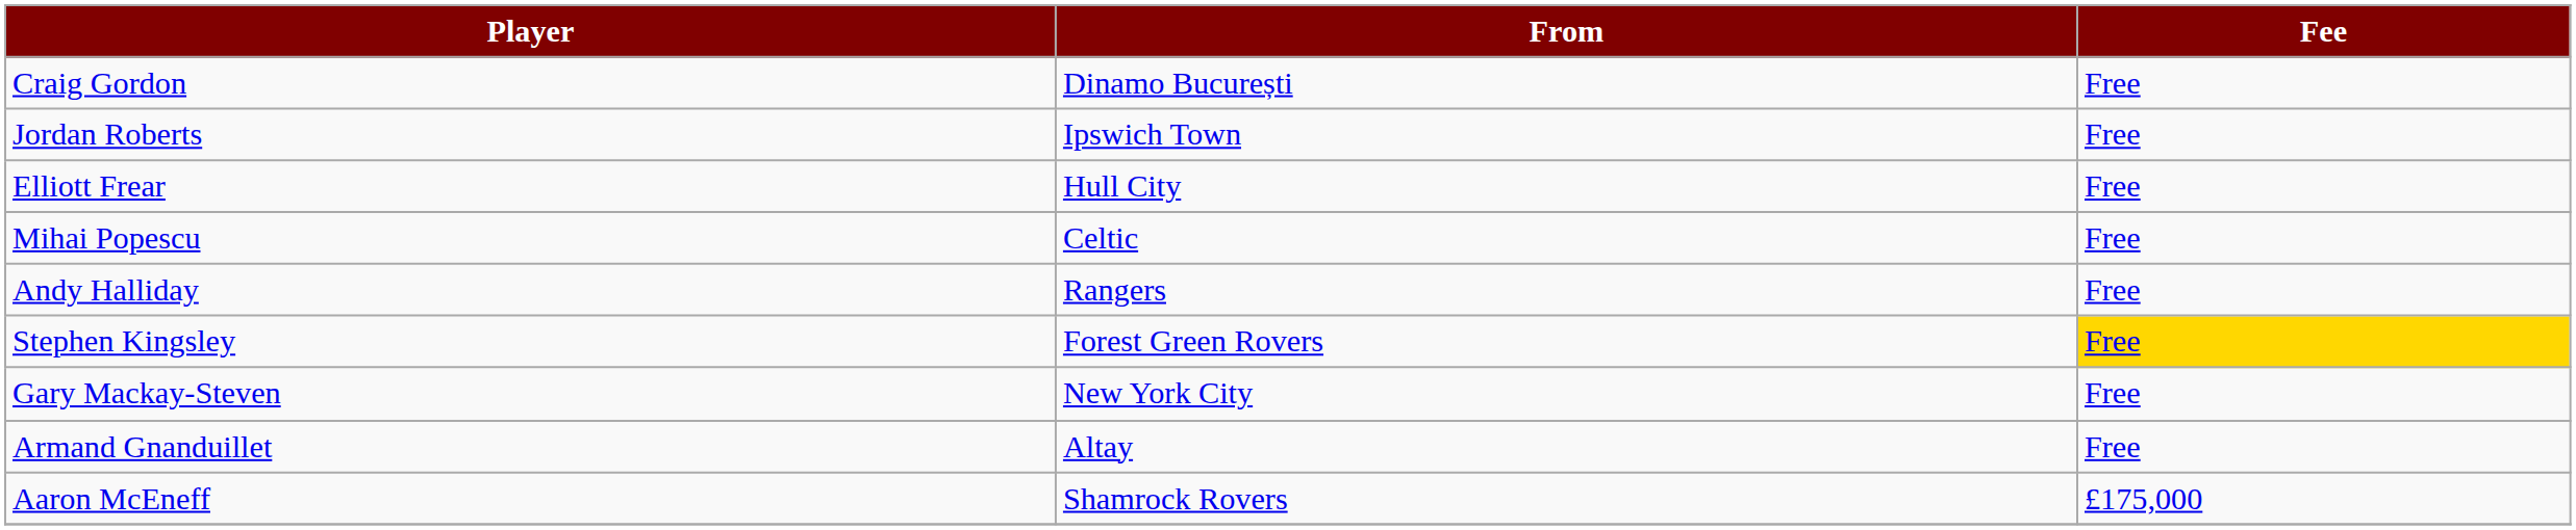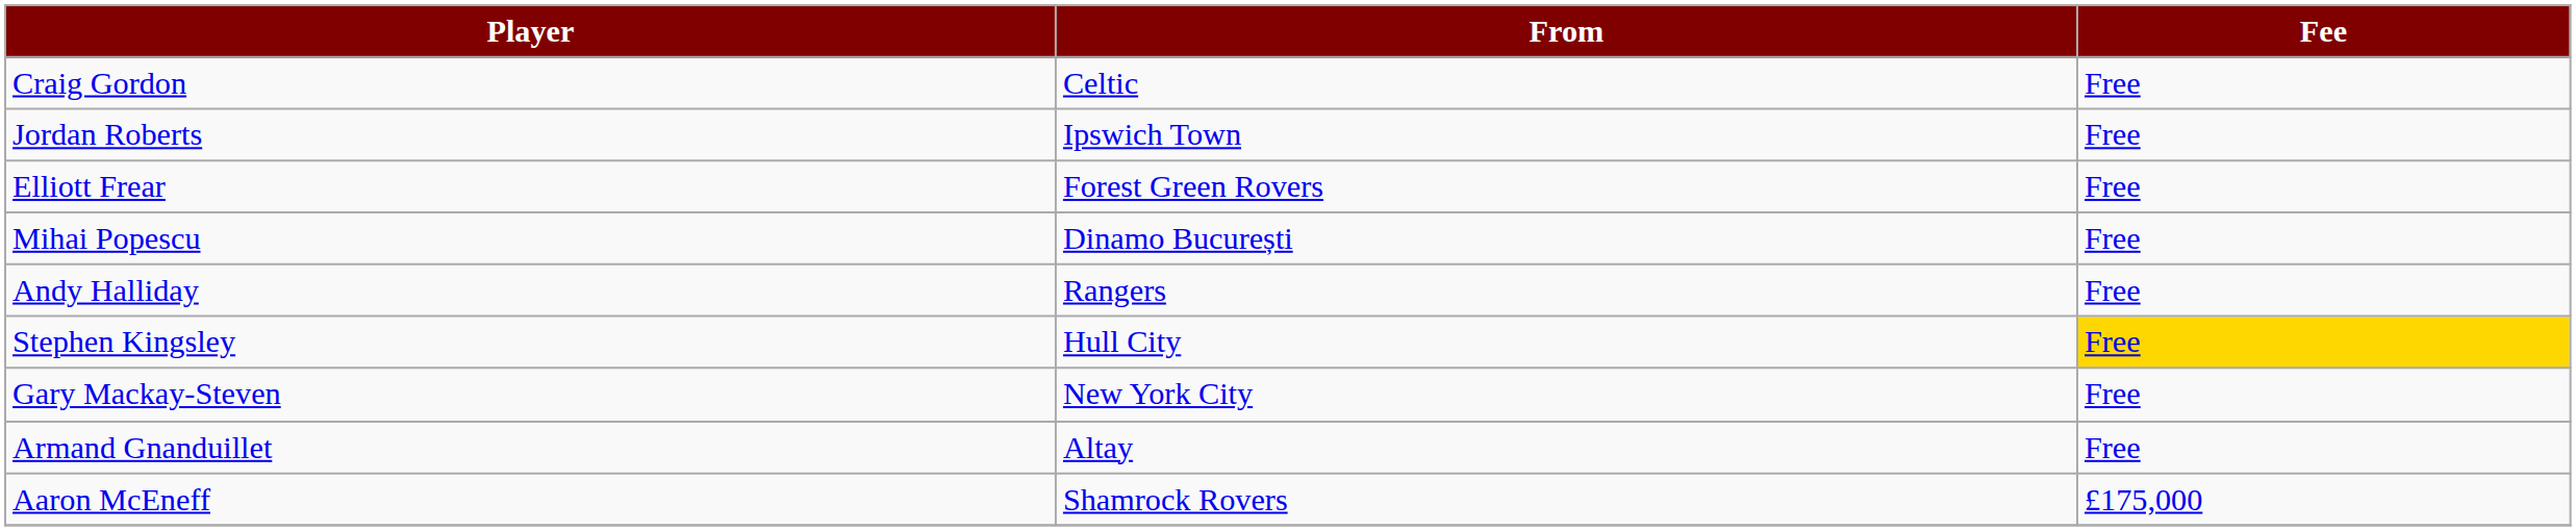Craig Gordon | From: Dinamo București -> Celtic
Elliott Frear | From: Hull City -> Forest Green Rovers
Mihai Popescu | From: Celtic -> Dinamo București
Stephen Kingsley | From: Forest Green Rovers -> Hull City
